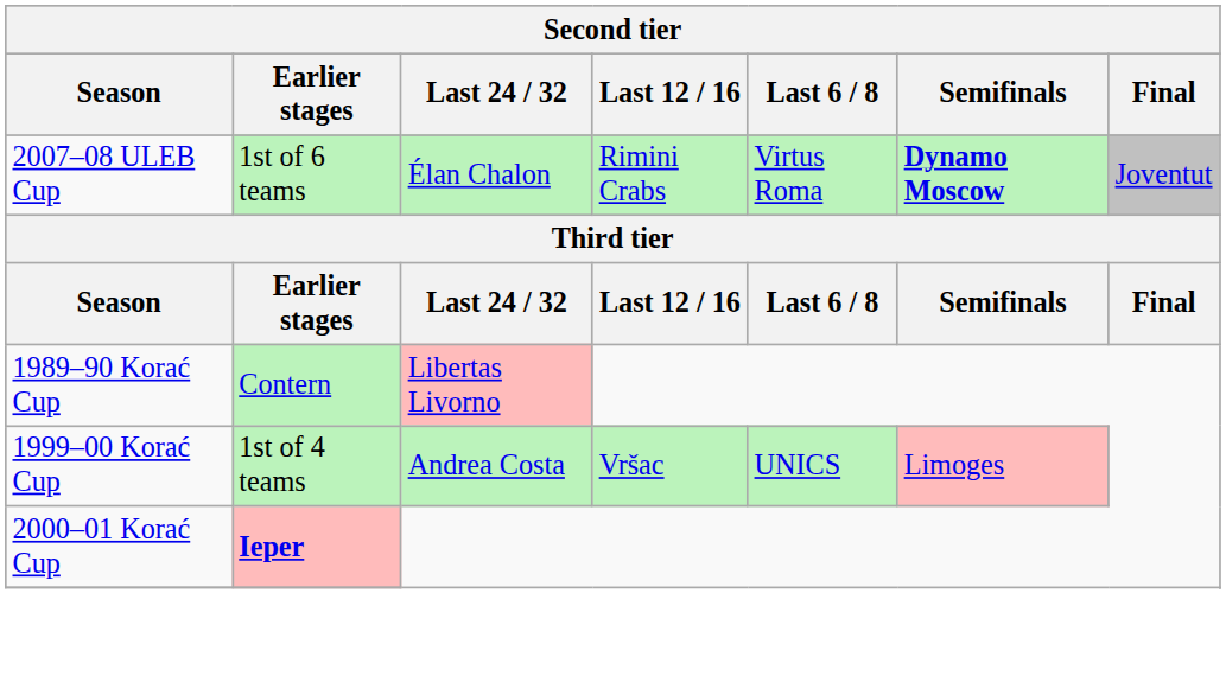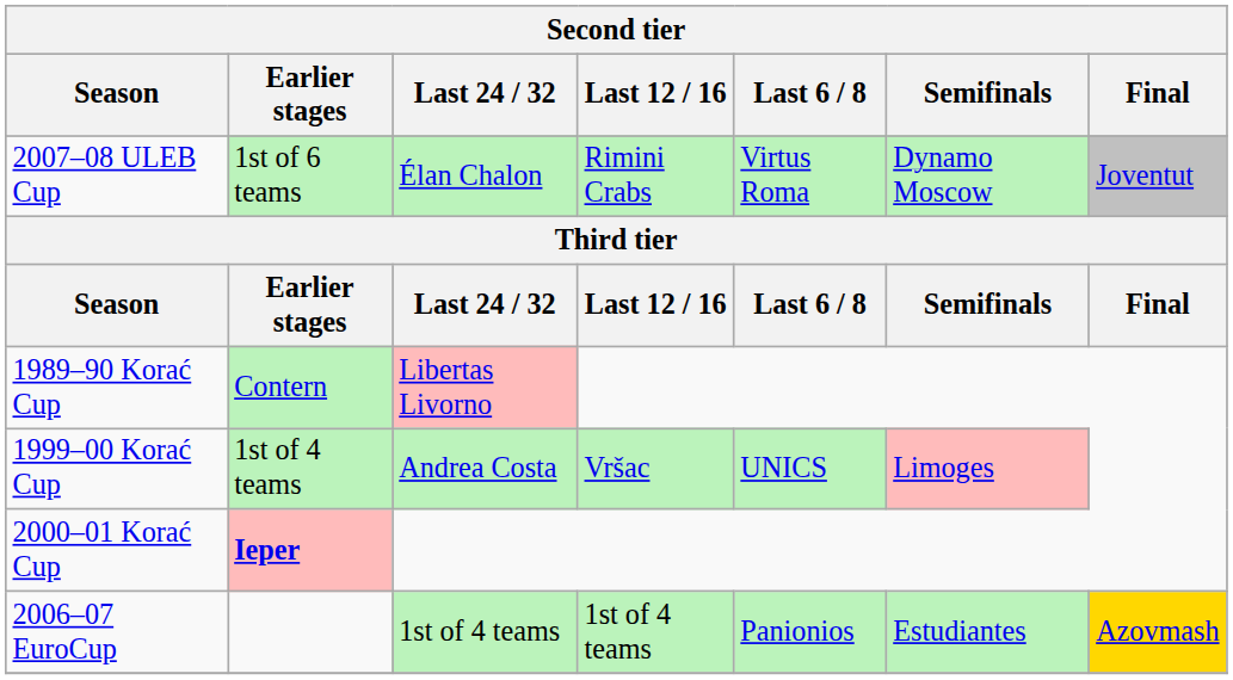2007–08 ULEB Cup | Semifinals: bold -> normal
+ row: 2006–07 EuroCup | 1st of 4 teams | 1st of 4 teams | Panionios | Estudiantes | Azovmash
